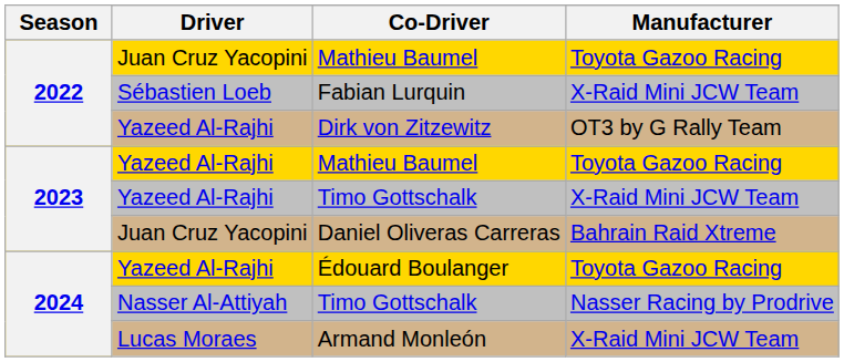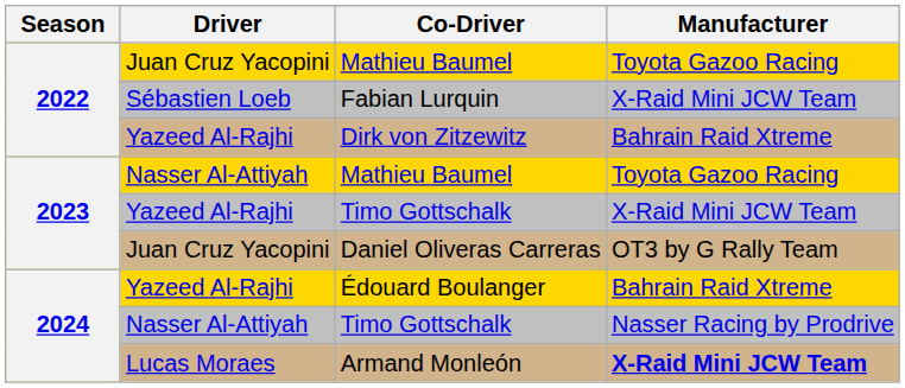Dirk von Zitzewitz | Manufacturer: OT3 by G Rally Team -> Bahrain Raid Xtreme
2023 / Mathieu Baumel | Driver: Yazeed Al-Rajhi -> Nasser Al-Attiyah
Daniel Oliveras Carreras | Manufacturer: Bahrain Raid Xtreme -> OT3 by G Rally Team
Édouard Boulanger | Manufacturer: Toyota Gazoo Racing -> Bahrain Raid Xtreme
Armand Monleón | Manufacturer: normal -> bold
